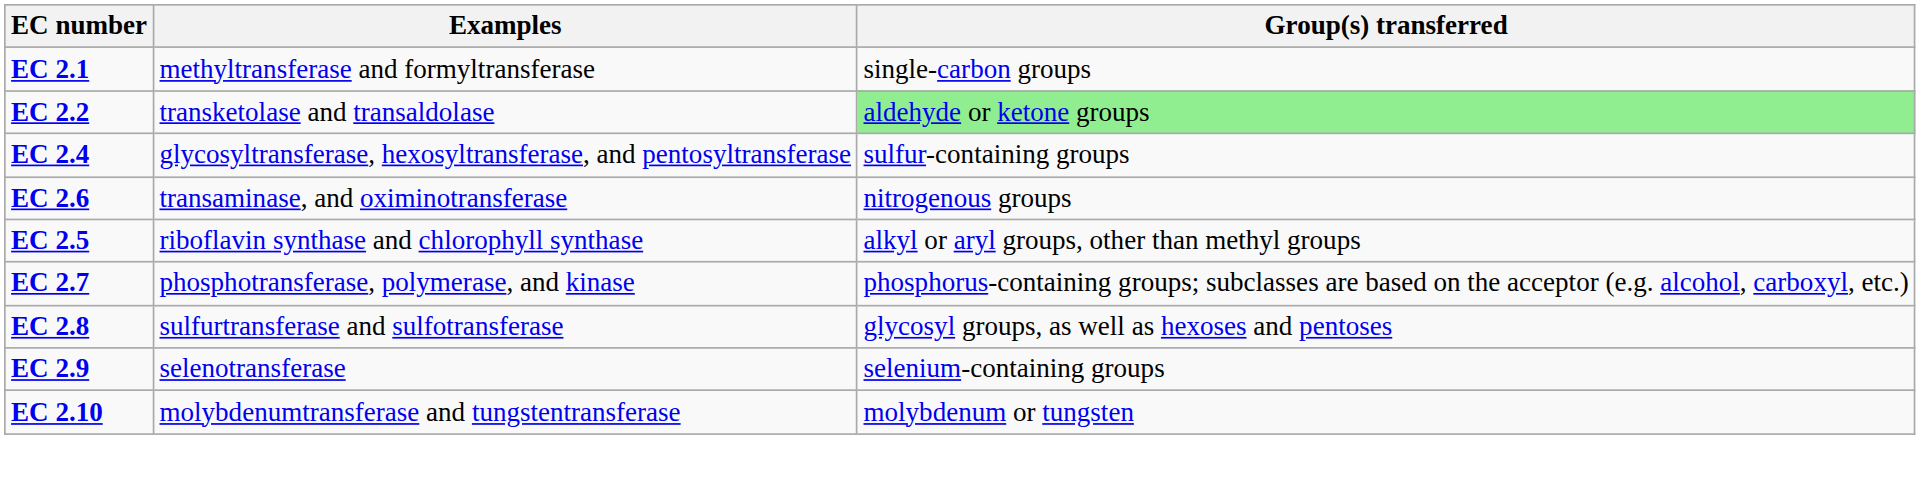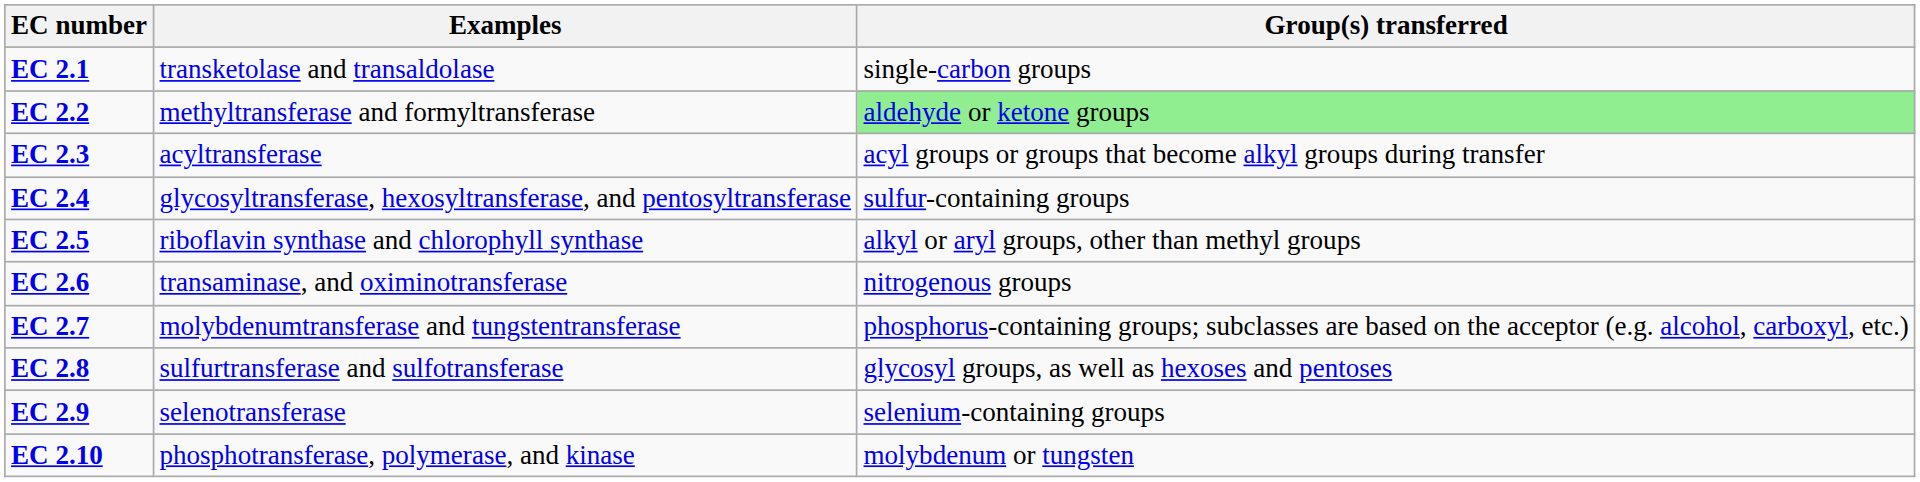EC 2.1 | Examples: methyltransferase and formyltransferase -> transketolase and transaldolase
EC 2.2 | Examples: transketolase and transaldolase -> methyltransferase and formyltransferase
+ row: EC 2.3 | acyltransferase | acyl groups or groups that become alkyl groups during transfer
rows swapped: EC 2.5 <-> EC 2.6
EC 2.7 | Examples: phosphotransferase, polymerase, and kinase -> molybdenumtransferase and tungstentransferase
EC 2.10 | Examples: molybdenumtransferase and tungstentransferase -> phosphotransferase, polymerase, and kinase
